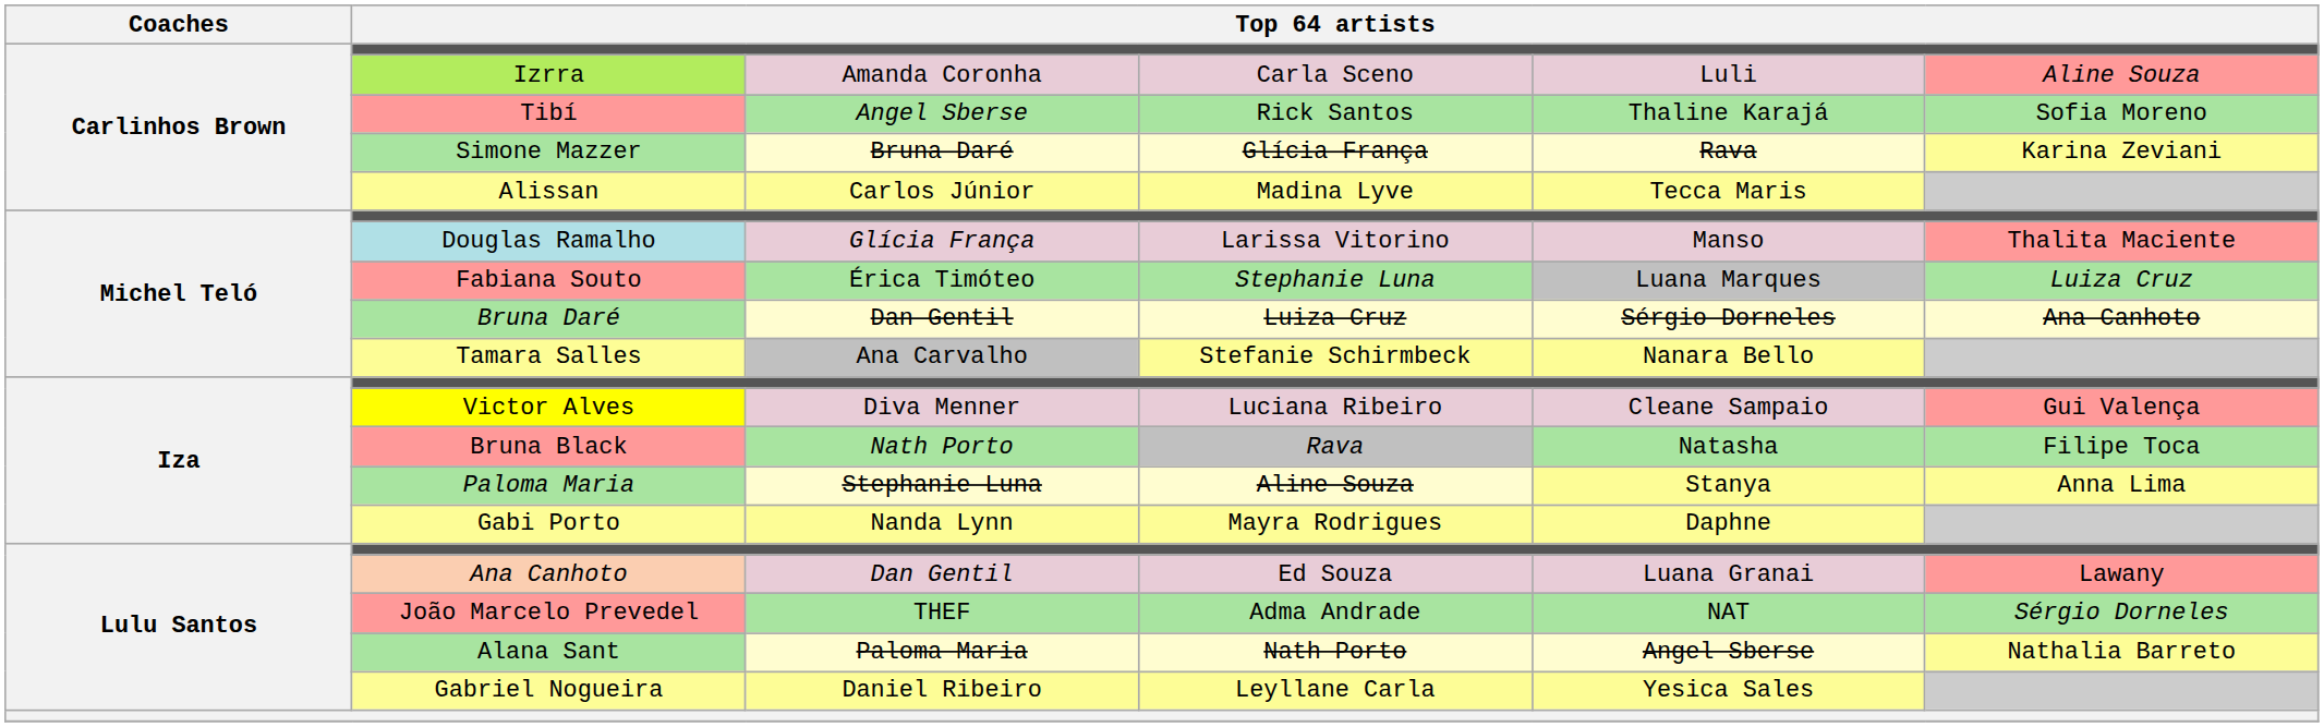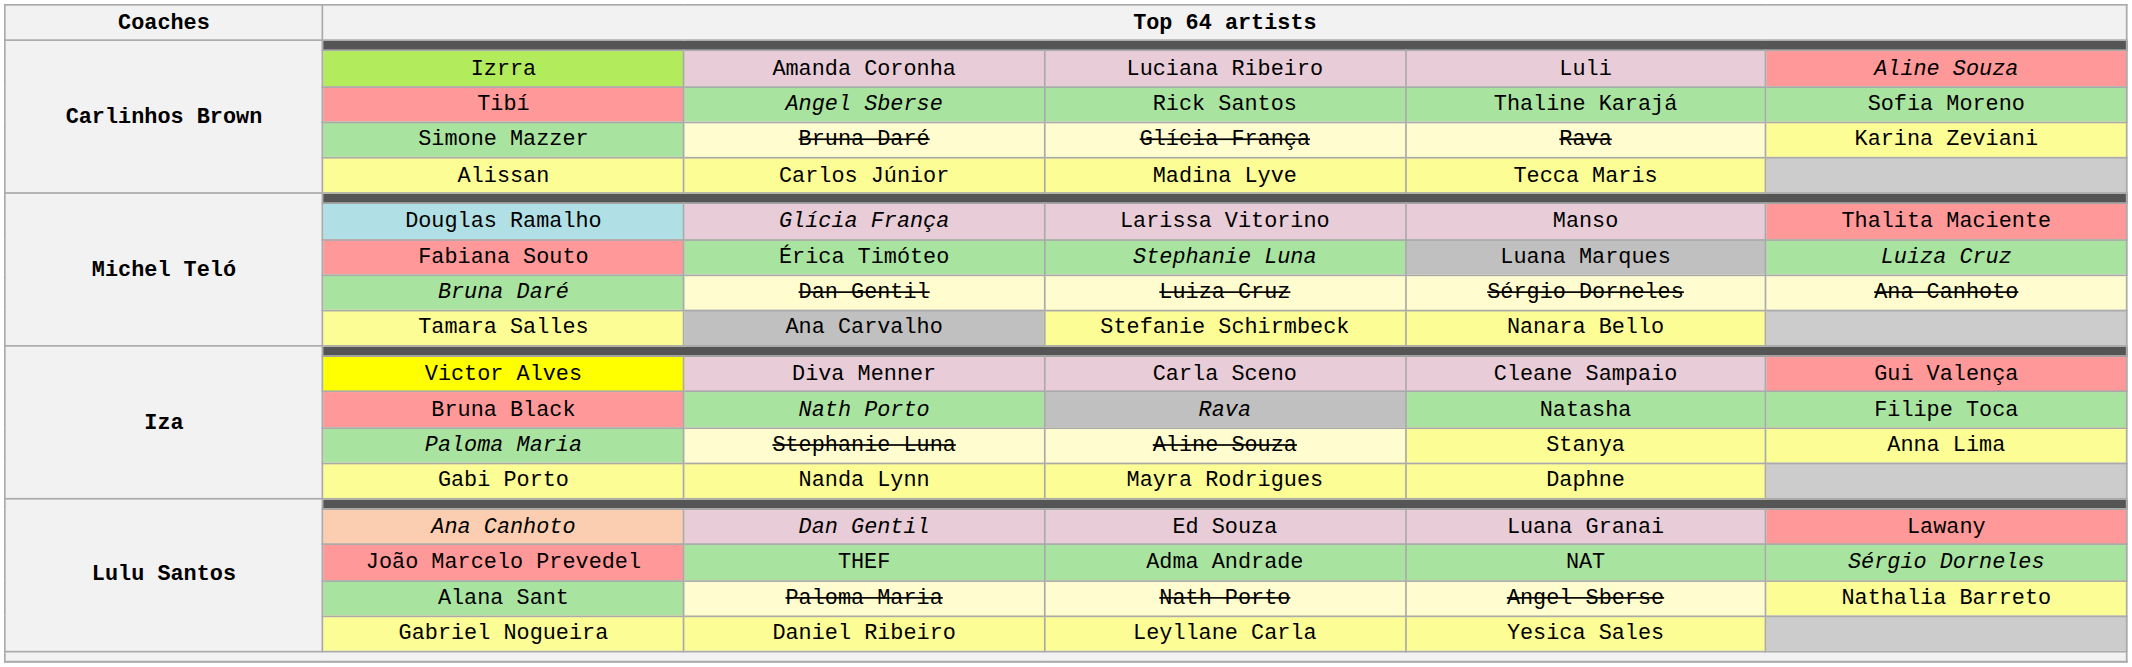Izrra | column 4: Carla Sceno -> Luciana Ribeiro
Victor Alves | column 4: Luciana Ribeiro -> Carla Sceno
